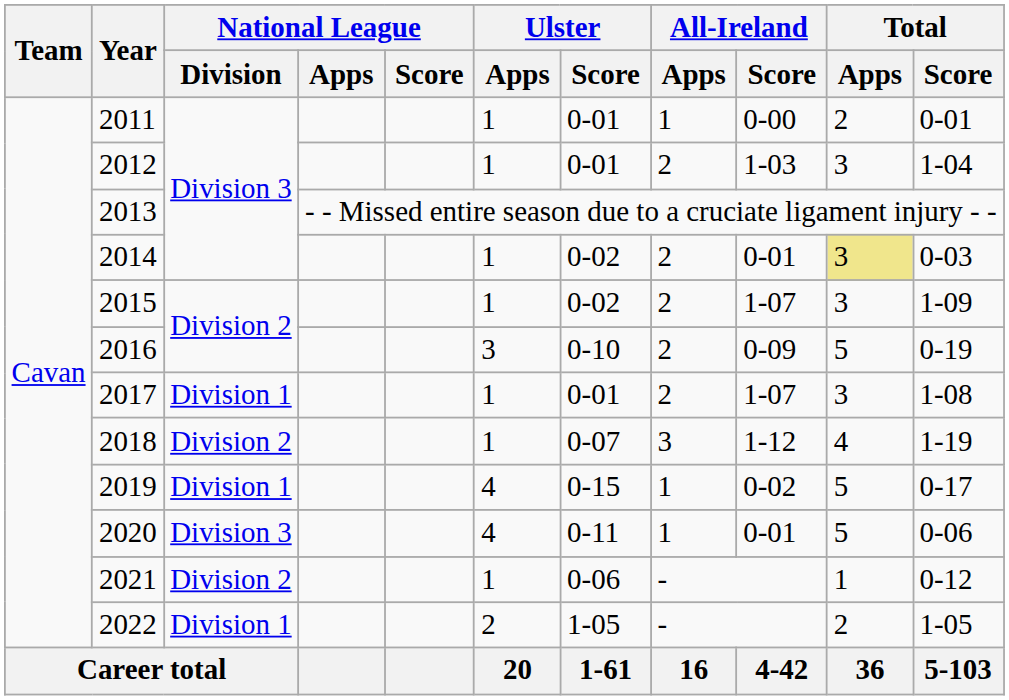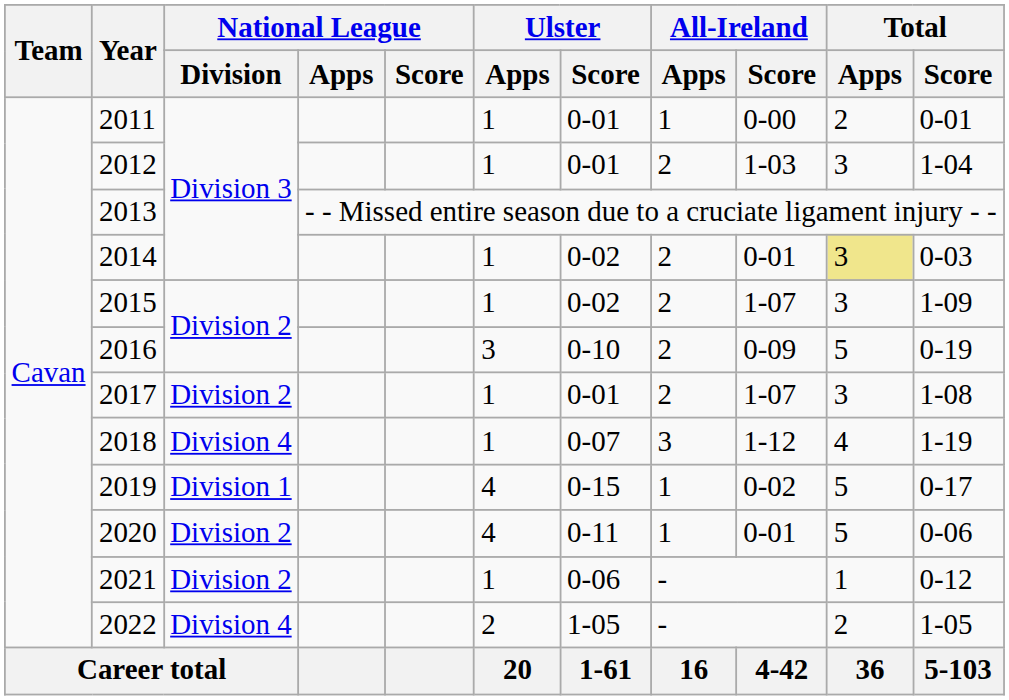2017 | National League / Division: Division 1 -> Division 2
2018 | National League / Division: Division 2 -> Division 4
2020 | National League / Division: Division 3 -> Division 2
2022 | National League / Division: Division 1 -> Division 4
